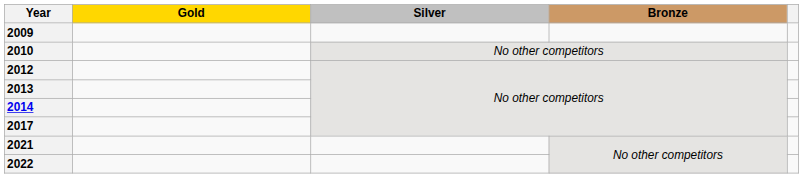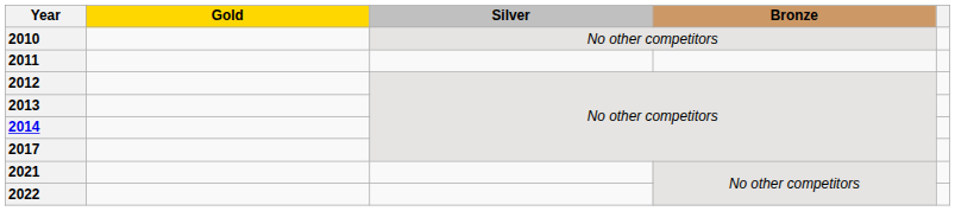- row: 2009
+ row: 2011
